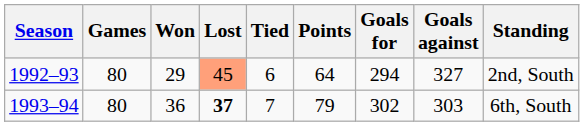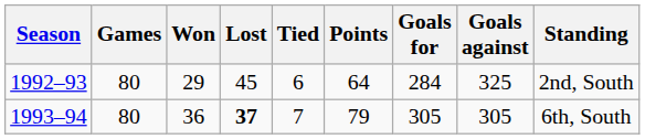1992–93 | Lost: lightsalmon background -> no background
1992–93 | Goals for: 294 -> 284
1992–93 | Goals against: 327 -> 325
1993–94 | Goals for: 302 -> 305
1993–94 | Goals against: 303 -> 305
